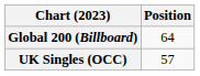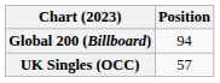Global 200 (Billboard) | Position: 64 -> 94
